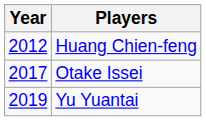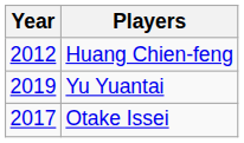rows swapped: Otake Issei <-> Yu Yuantai
